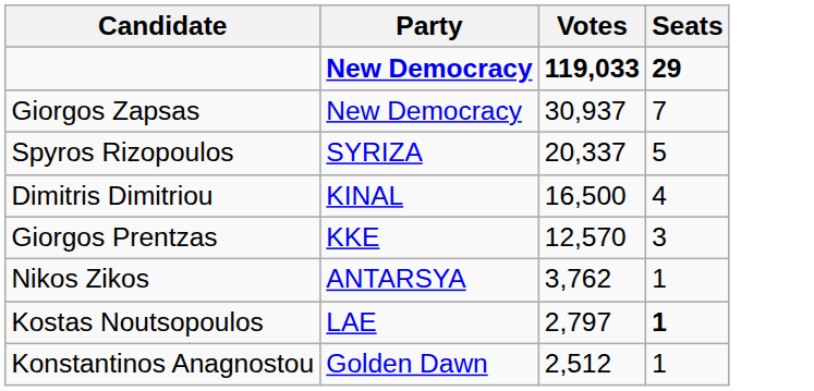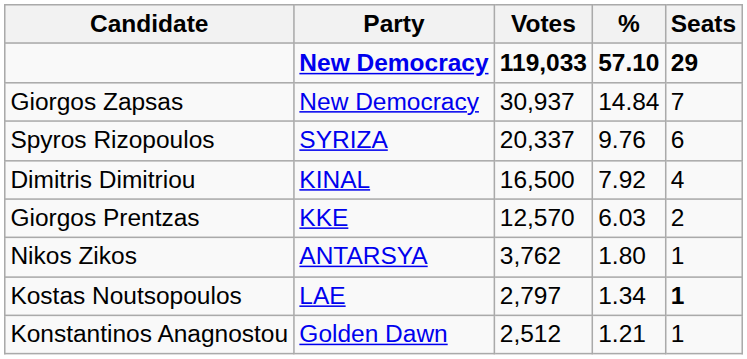+ column: % | 57.10 | 14.84 | 9.76 | 7.92 | 6.03 | 1.80 | 1.34 | 1.21
Spyros Rizopoulos | Seats: 5 -> 6
Giorgos Prentzas | Seats: 3 -> 2
